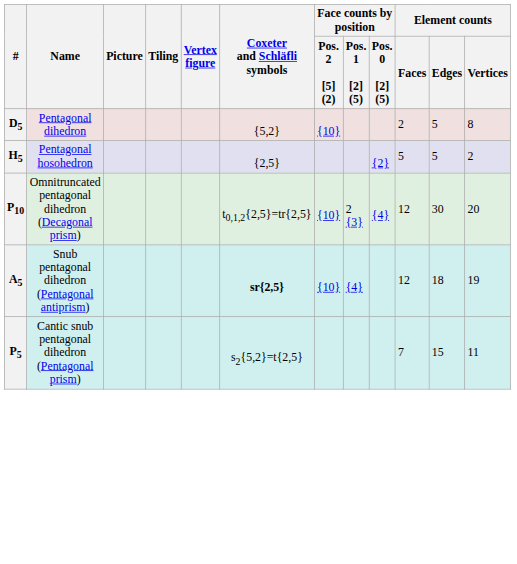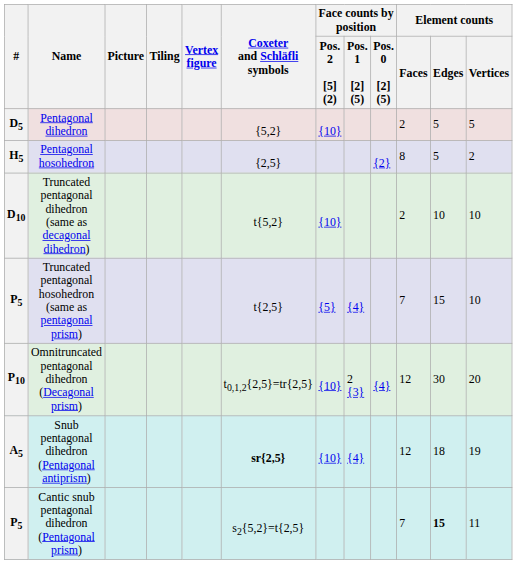Pentagonal dihedron | Element counts / Vertices: 8 -> 5
Pentagonal hosohedron | Element counts / Faces: 5 -> 8
+ row: D10 | Truncated pentagonal dihedron (same as decagonal dihedron) | t{5,2} | {10} | 2 | 10 | 10
+ row: P5 | Truncated pentagonal hosohedron (same as pentagonal prism) | t{2,5} | {5} | {4} | 7 | 15 | 10
Cantic snub pentagonal dihedron (Pentagonal prism) | Element counts / Edges: normal -> bold
